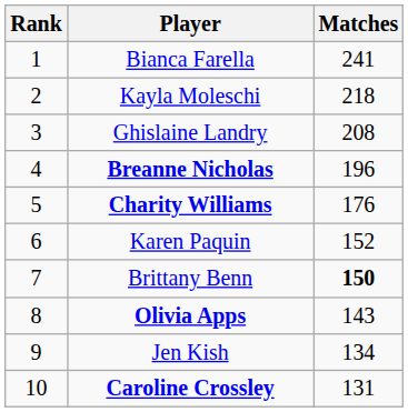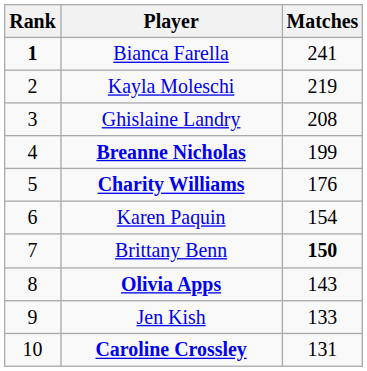Bianca Farella | Rank: normal -> bold
Kayla Moleschi | Matches: 218 -> 219
Breanne Nicholas | Matches: 196 -> 199
Karen Paquin | Matches: 152 -> 154
Jen Kish | Matches: 134 -> 133
